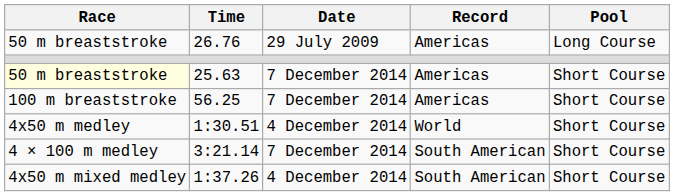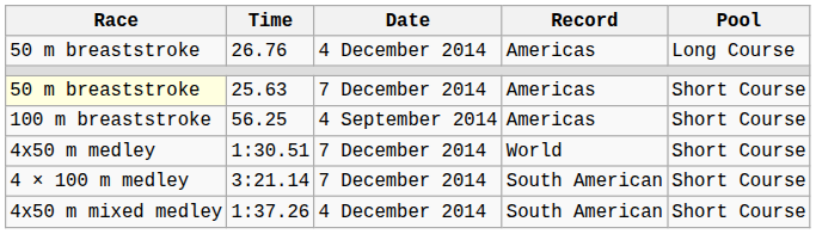26.76 | Date: 29 July 2009 -> 4 December 2014
56.25 | Date: 7 December 2014 -> 4 September 2014
1:30.51 | Date: 4 December 2014 -> 7 December 2014
